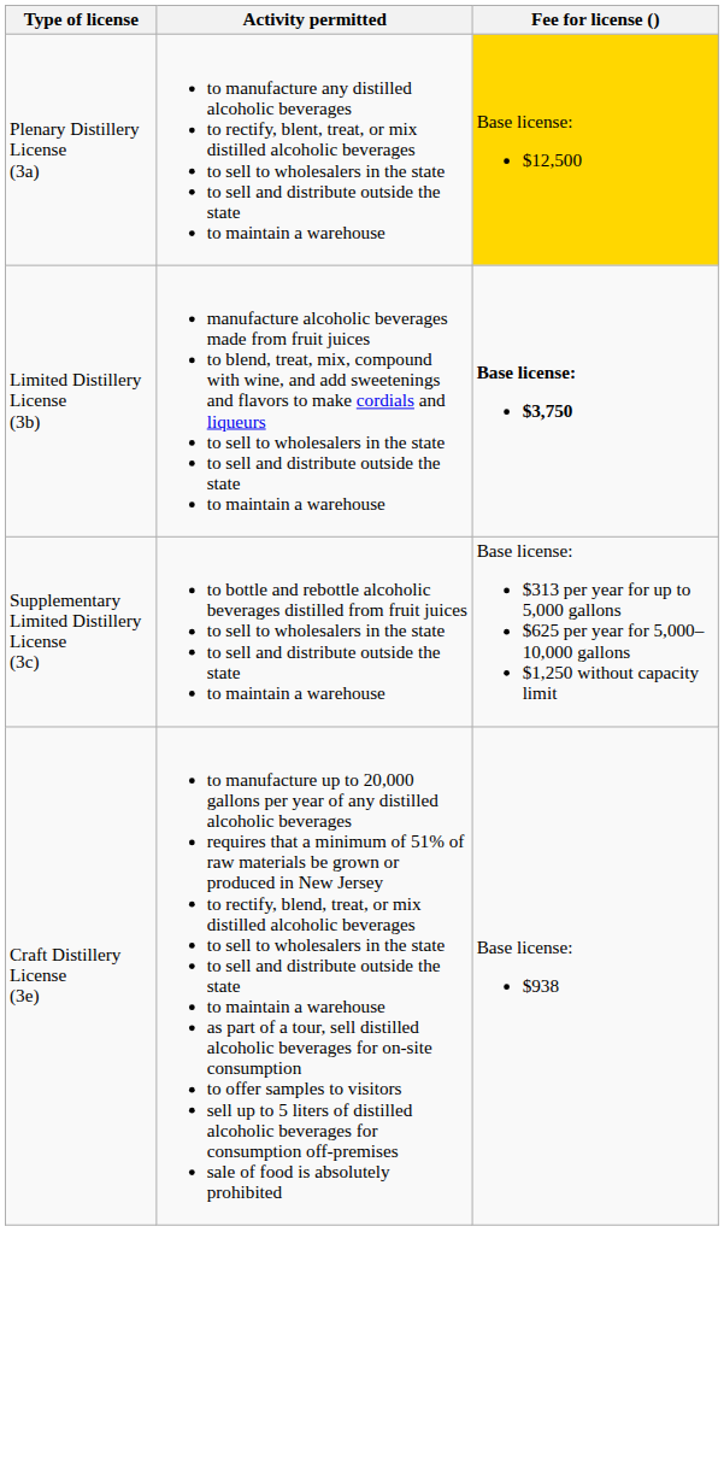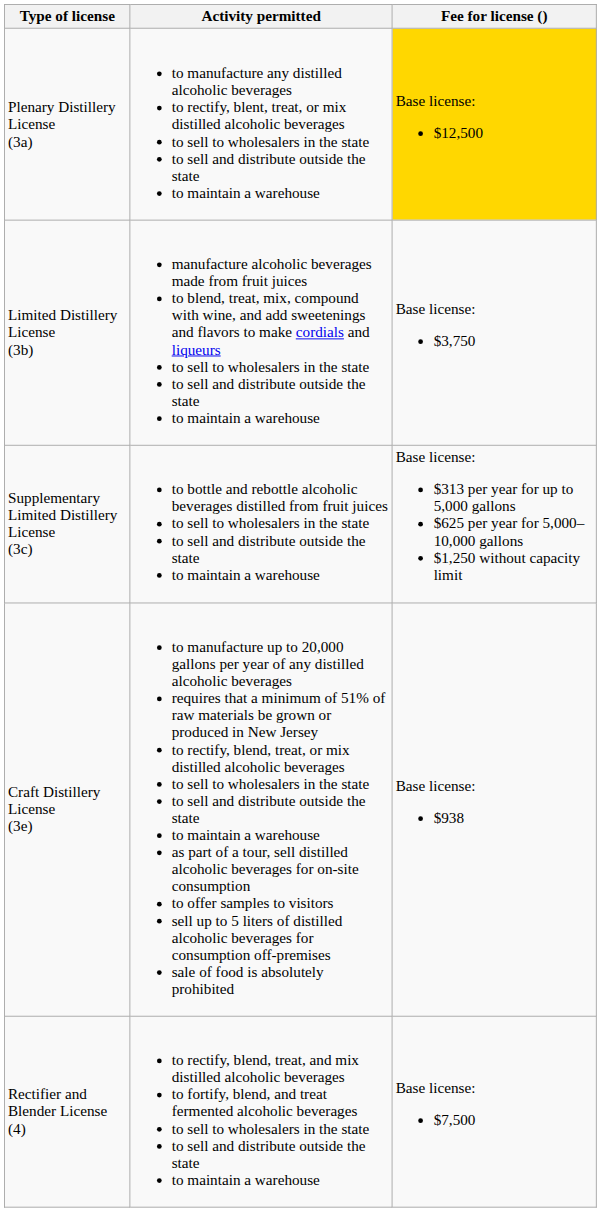Limited Distillery License (3b) | Fee for license (): bold -> normal
+ row: Rectifier and Blender License (4) | to rectify, blend, treat, and mix distilled alcoholic beverages to fortify, blend, and treat fermented alcoholic beverages to sell to wholesalers in the state to sell and distribute outside the state to maintain a warehouse | Base license: $7,500
